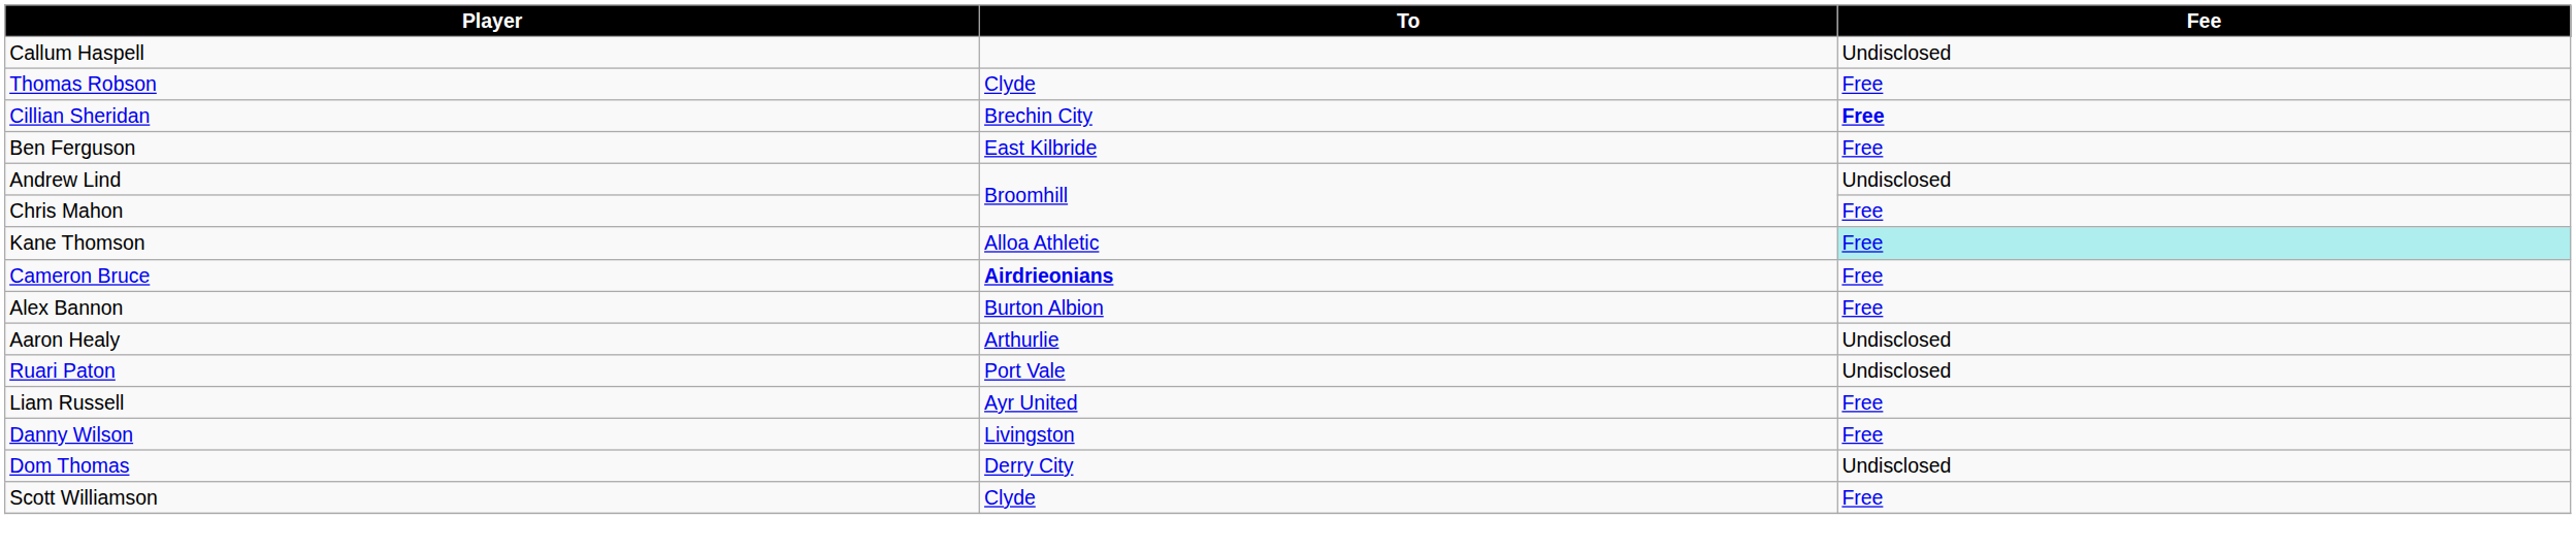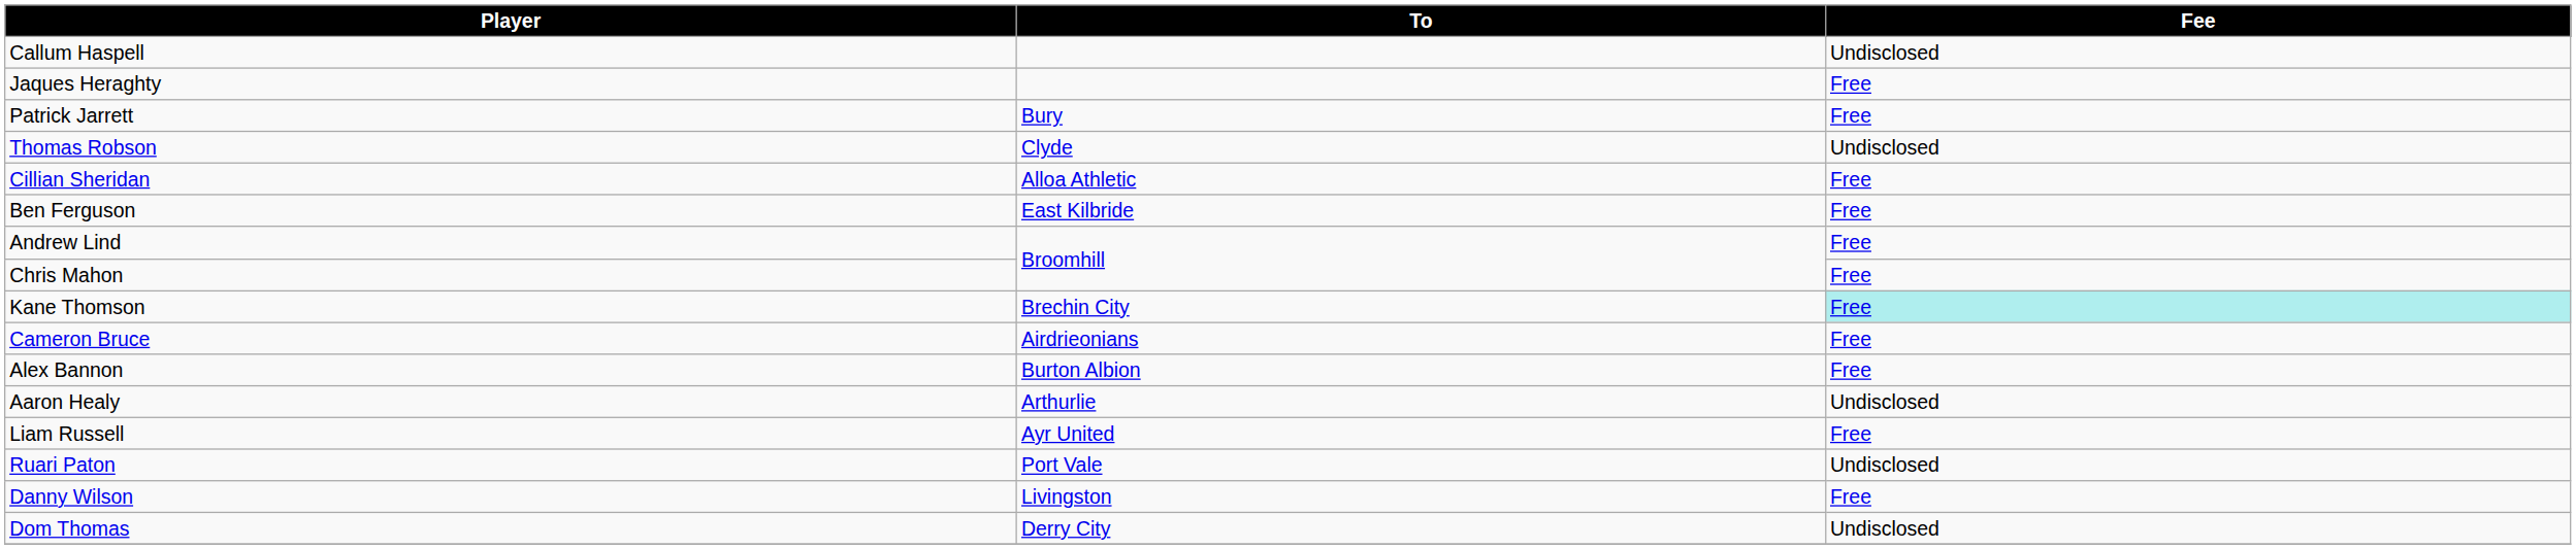+ row: Jaques Heraghty | Free
+ row: Patrick Jarrett | Bury | Free
Thomas Robson | Fee: Free -> Undisclosed
Cillian Sheridan | To: Brechin City -> Alloa Athletic
Cillian Sheridan | Fee: bold -> normal
Andrew Lind | Fee: Undisclosed -> Free
Kane Thomson | To: Alloa Athletic -> Brechin City
Cameron Bruce | To: bold -> normal
rows swapped: Ruari Paton <-> Liam Russell
- row: Scott Williamson | Clyde | Free
